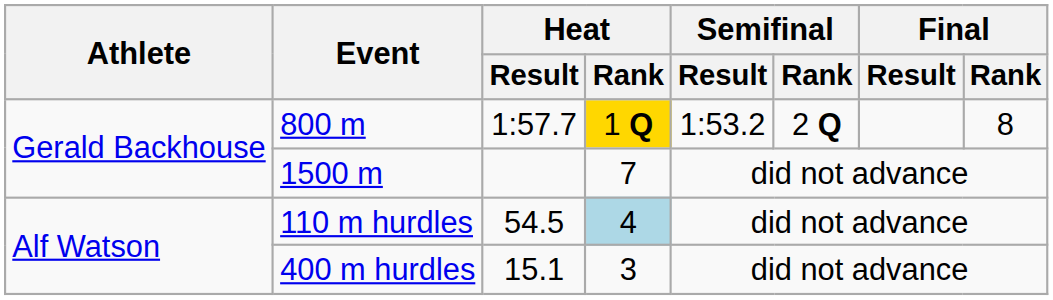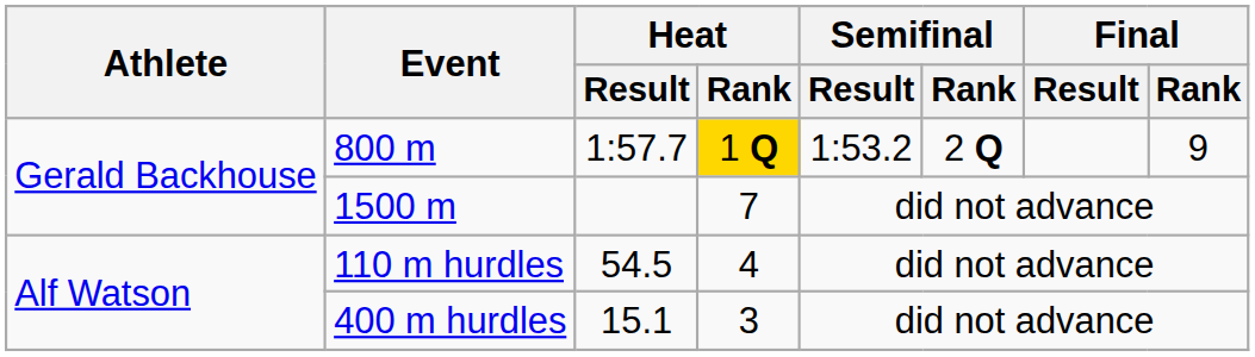800 m | Final / Rank: 8 -> 9
110 m hurdles | Heat / Rank: lightblue background -> no background
